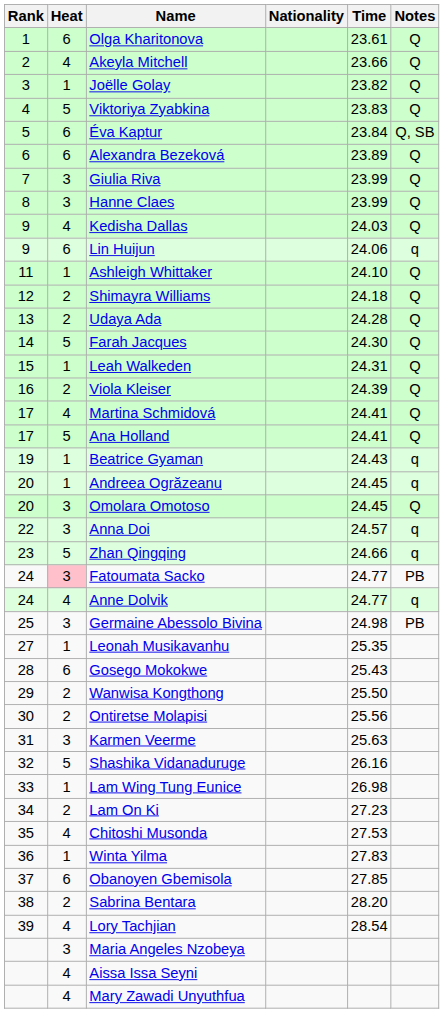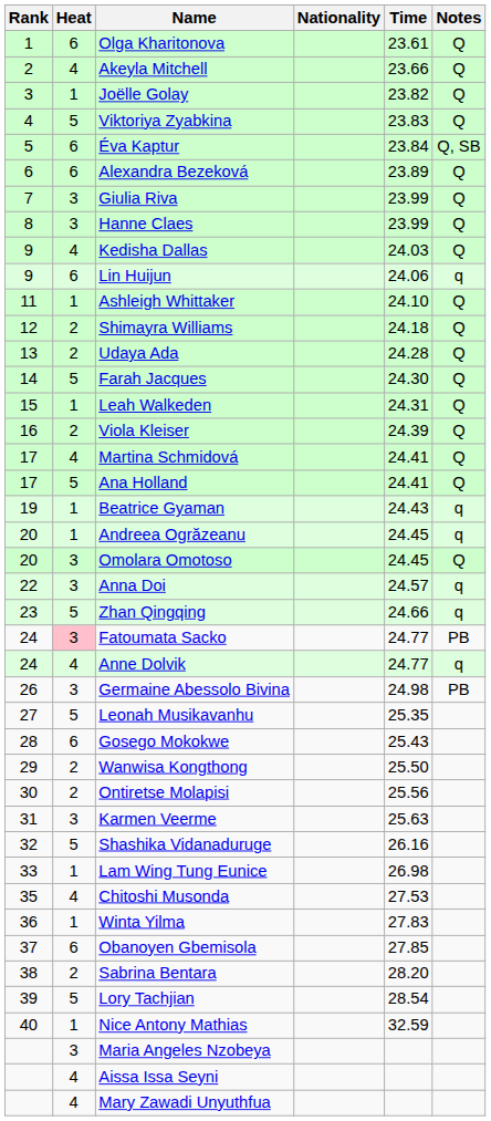Germaine Abessolo Bivina | Rank: 25 -> 26
Leonah Musikavanhu | Heat: 1 -> 5
- row: 34 | 2 | Lam On Ki | 27.23
Lory Tachjian | Heat: 4 -> 5
+ row: 40 | 1 | Nice Antony Mathias | 32.59
